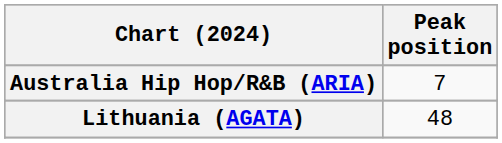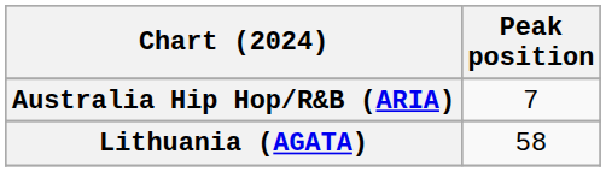Lithuania (AGATA) | Peak position: 48 -> 58
